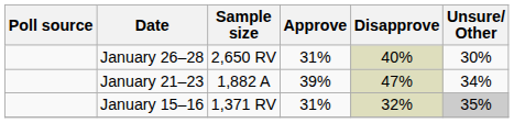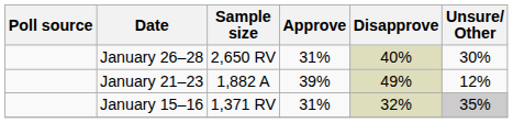January 21–23 | Disapprove: 47% -> 49%
January 21–23 | Unsure/ Other: 34% -> 12%
